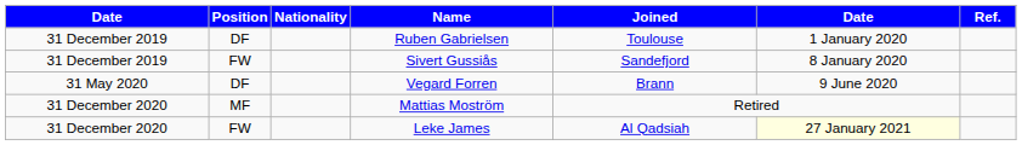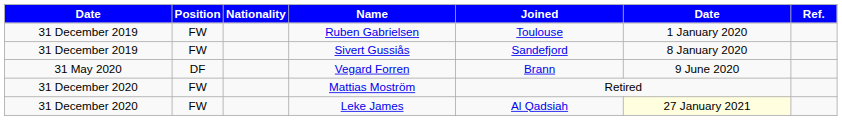Ruben Gabrielsen | Position: DF -> FW
Mattias Moström | Position: MF -> FW
